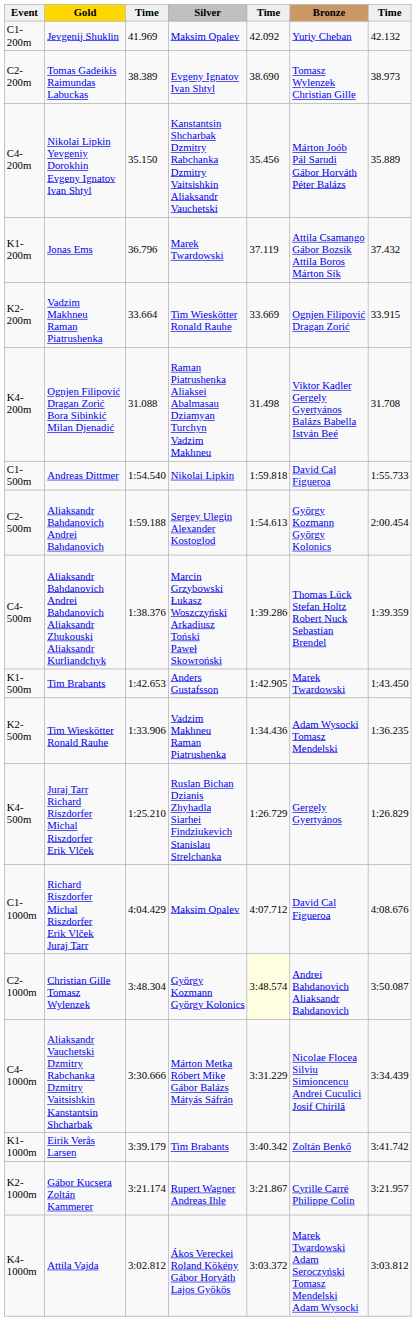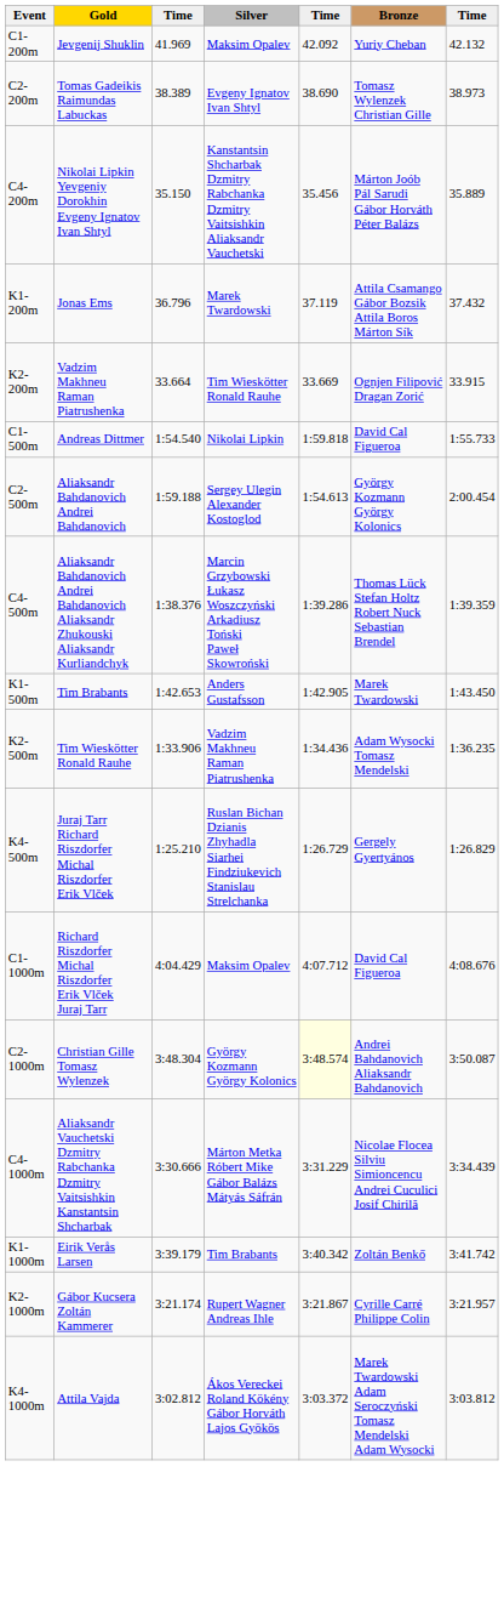- row: K4-200m | Ognjen Filipović Dragan Zorić Bora Sibinkić Milan Djenadić | 31.088 | Raman Piatrushenka Aliaksei Abalmasau Dziamyan Turchyn Vadzim Makhneu | 31.498 | Viktor Kadler Gergely Gyertyános Balázs Babella István Beé | 31.708
